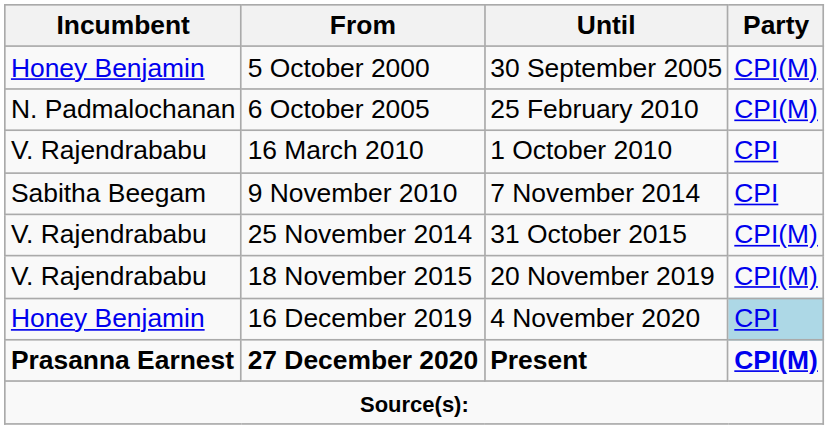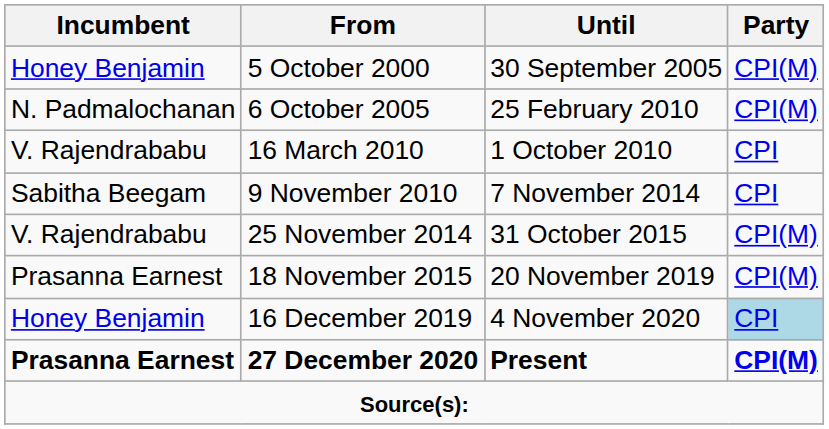18 November 2015 | Incumbent: V. Rajendrababu -> Prasanna Earnest
